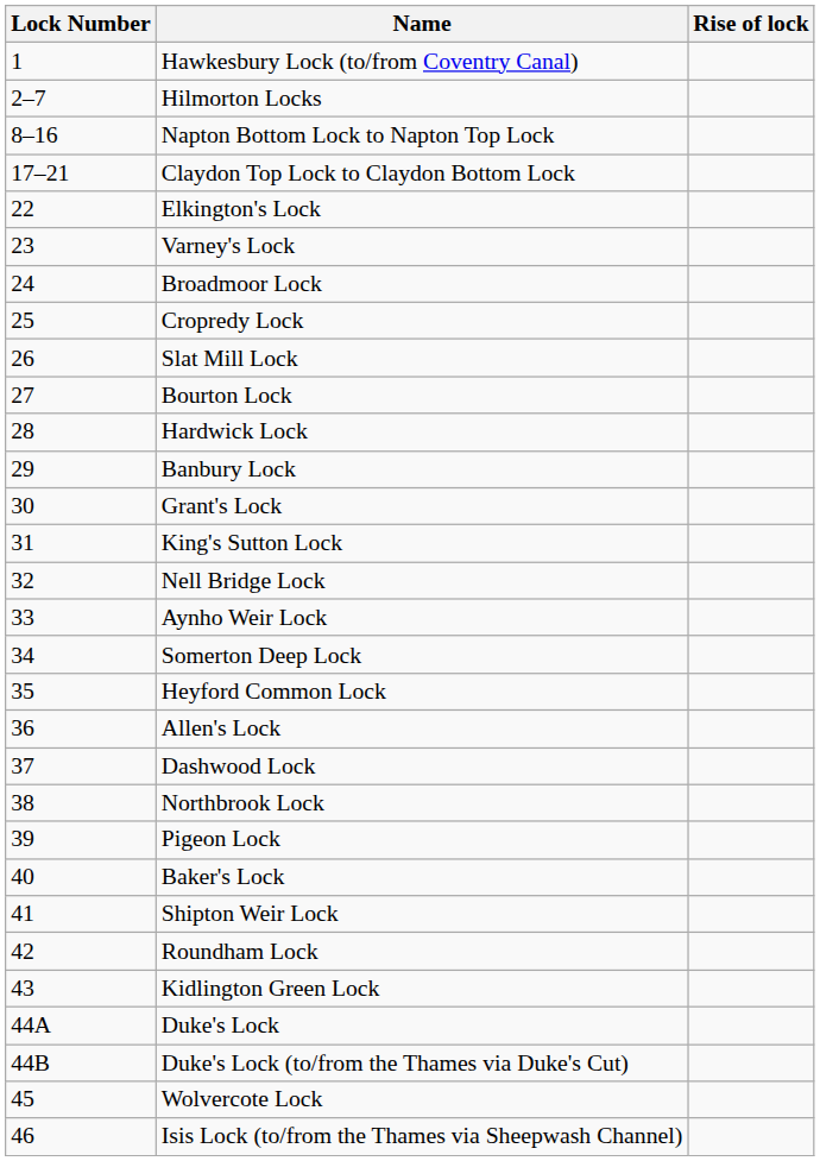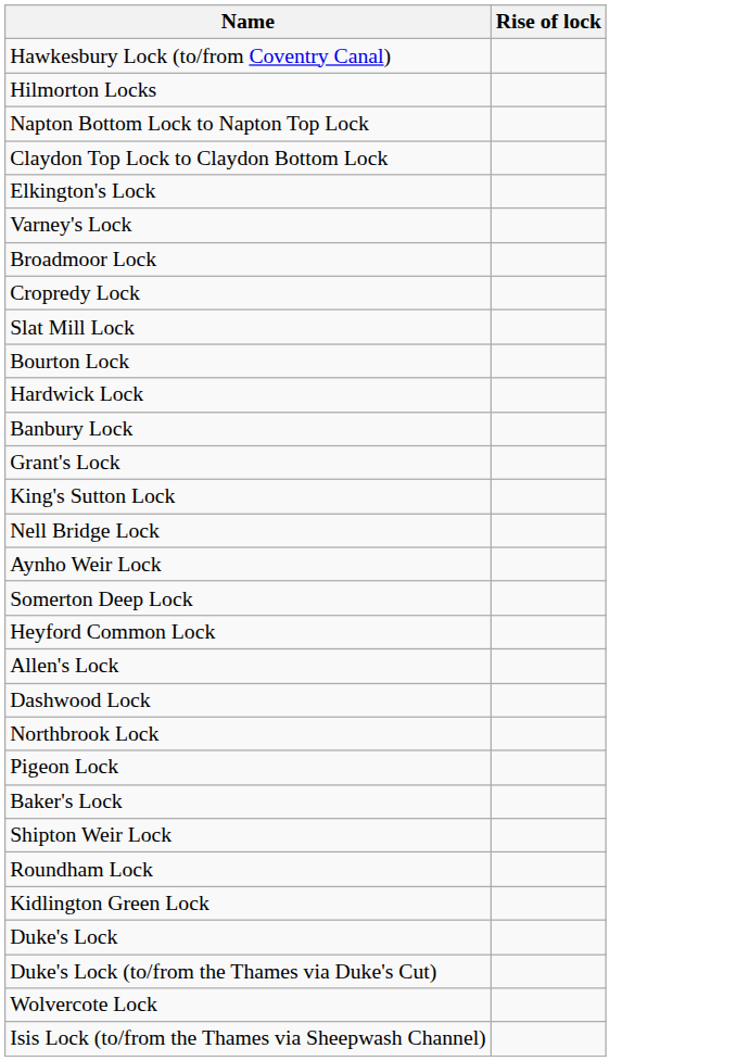- column: Lock Number | 1 | 2–7 | 8–16 | 17–21 | 22 | 23 | 24 | 25 | 26 | 27 | 28 | 29 | 30 | 31 | 32 | 33 | 34 | 35 | 36 | 37 | 38 | 39 | 40 | 41 | 42 | 43 | 44A | 44B | 45 | 46
